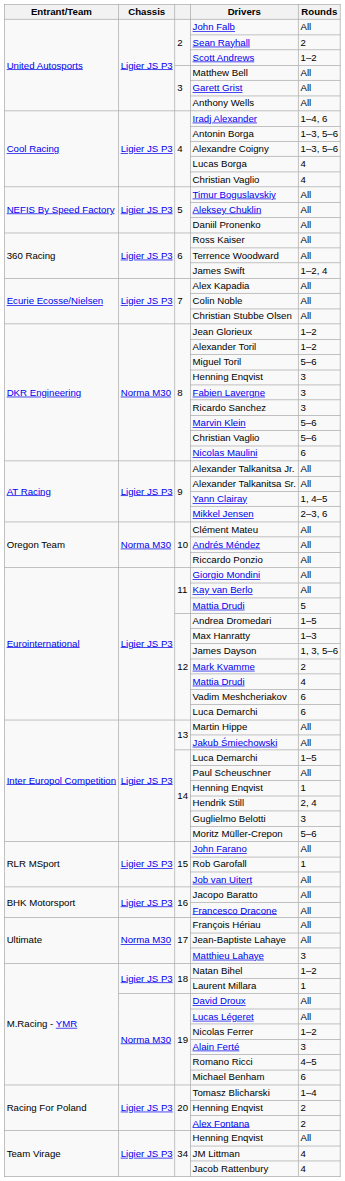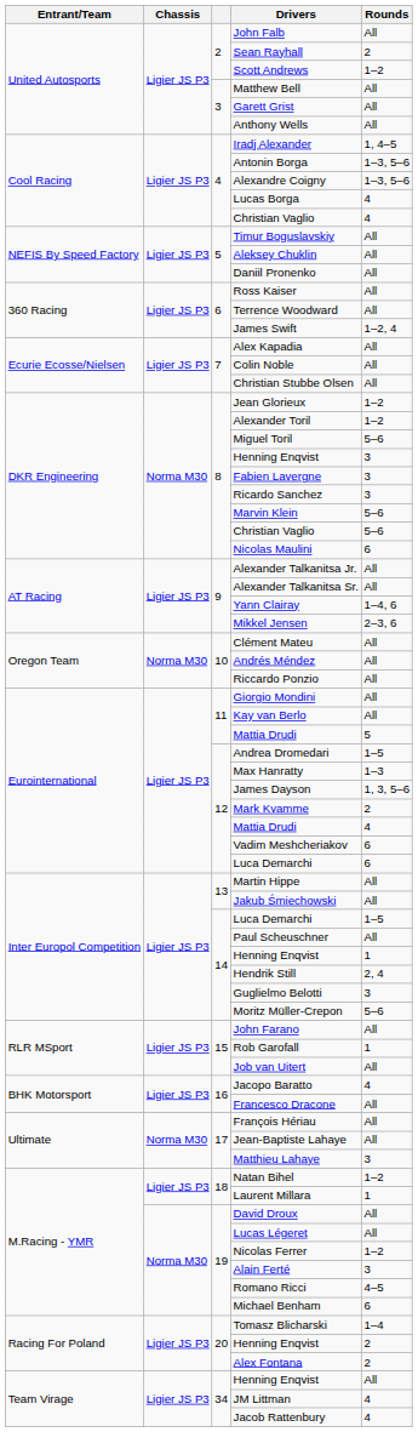Iradj Alexander | Rounds: 1–4, 6 -> 1, 4–5
Yann Clairay | Rounds: 1, 4–5 -> 1–4, 6
Jacopo Baratto | Rounds: All -> 4
